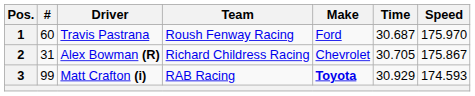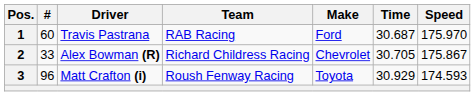1 | Team: Roush Fenway Racing -> RAB Racing
2 | #: 31 -> 33
3 | #: 99 -> 96
3 | Team: RAB Racing -> Roush Fenway Racing
3 | Make: bold -> normal
